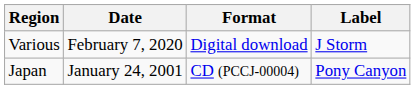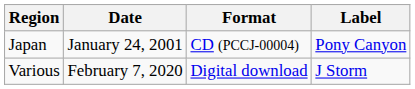rows swapped: Japan <-> Various
